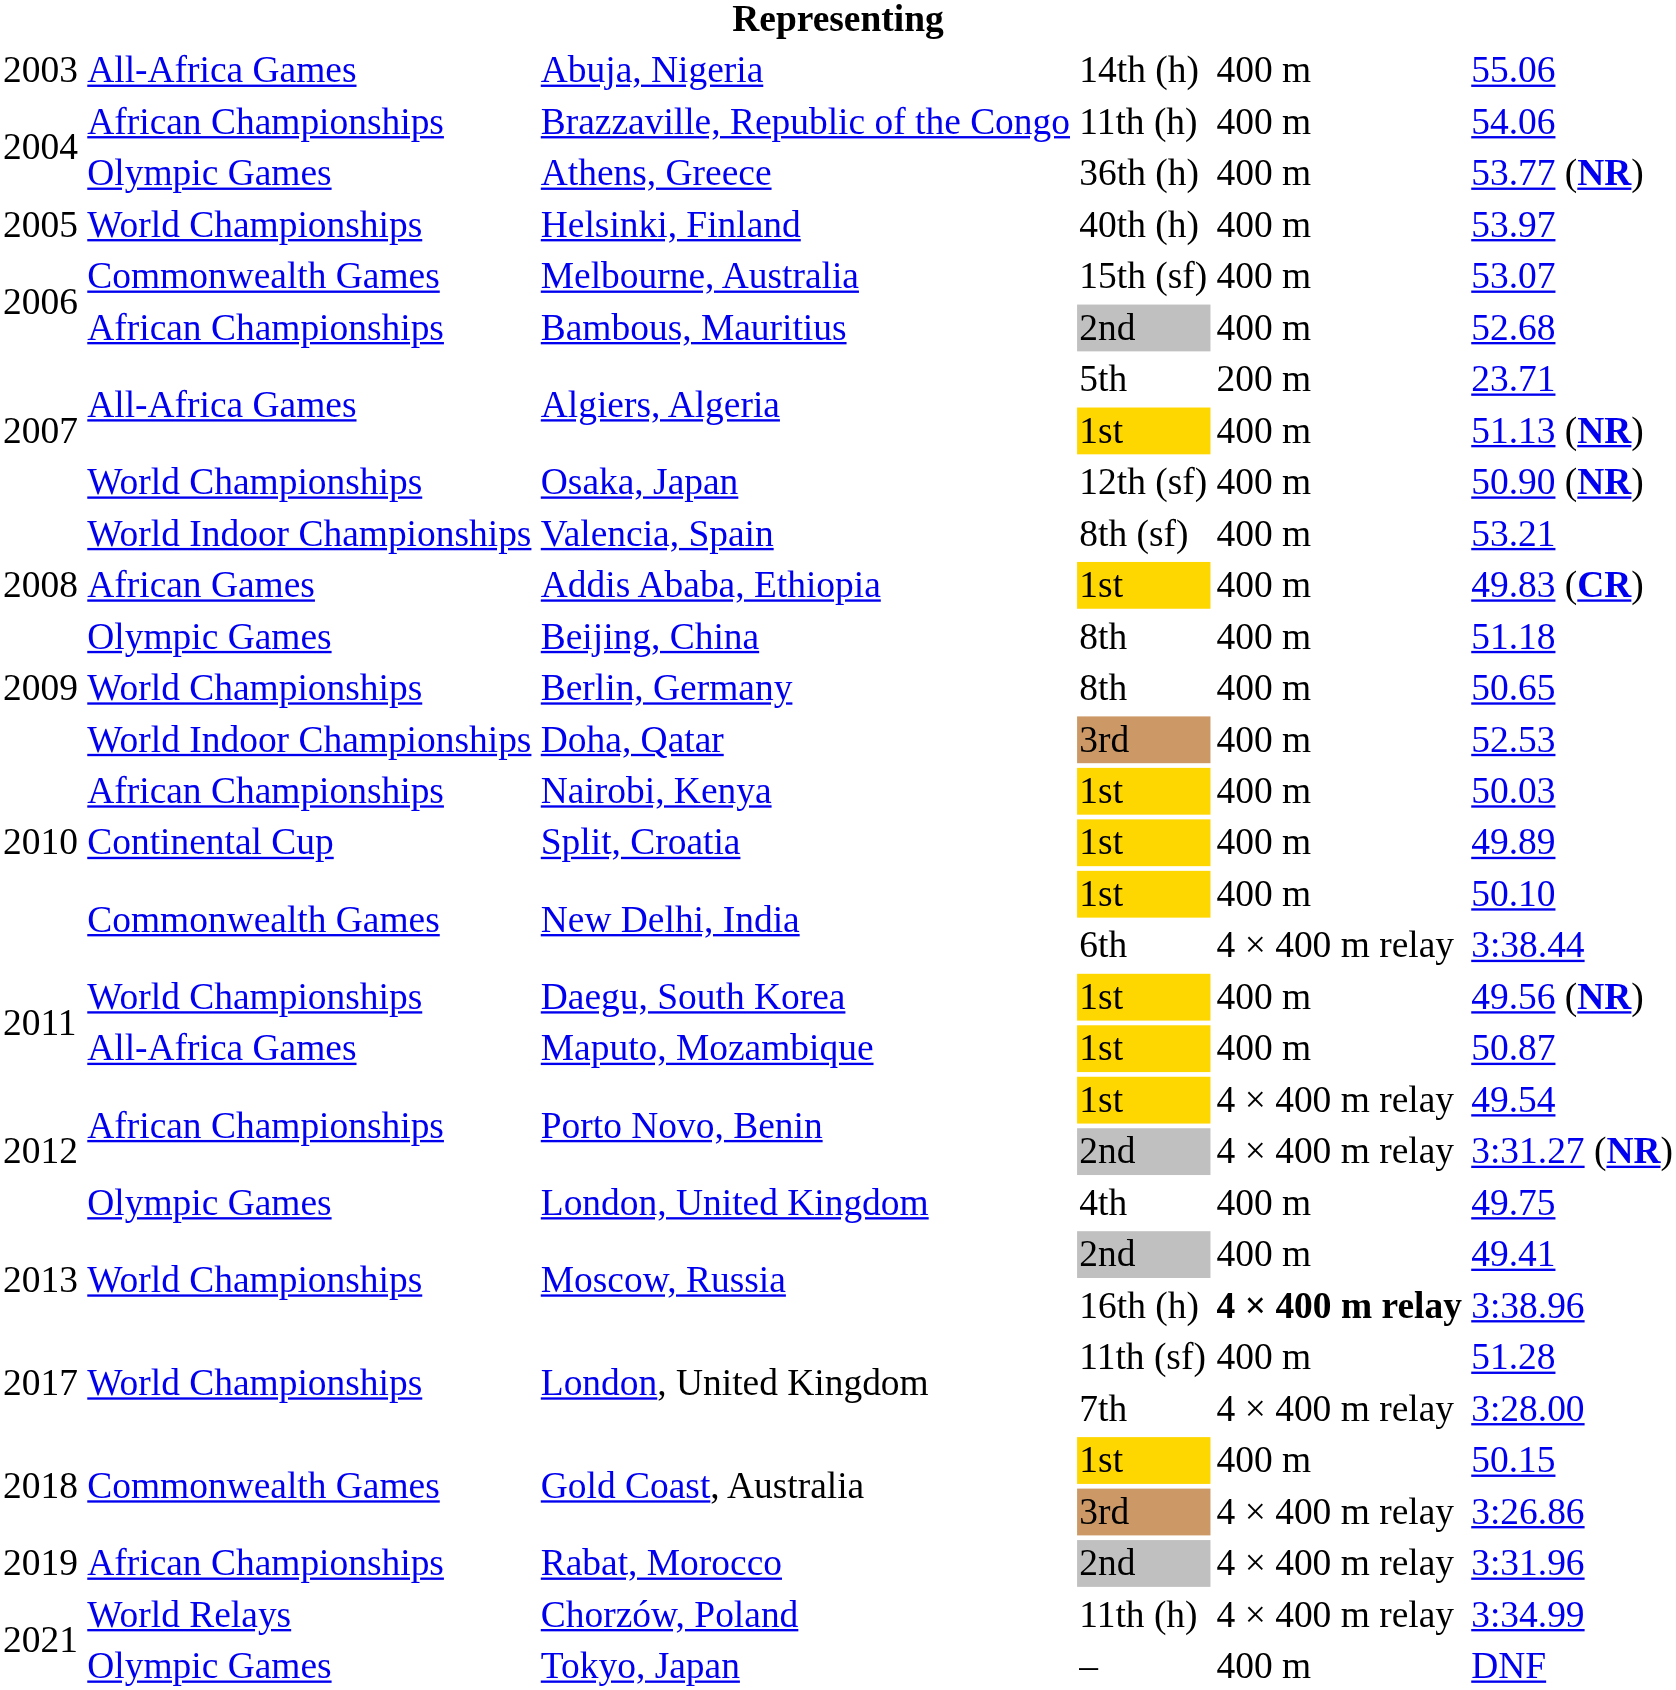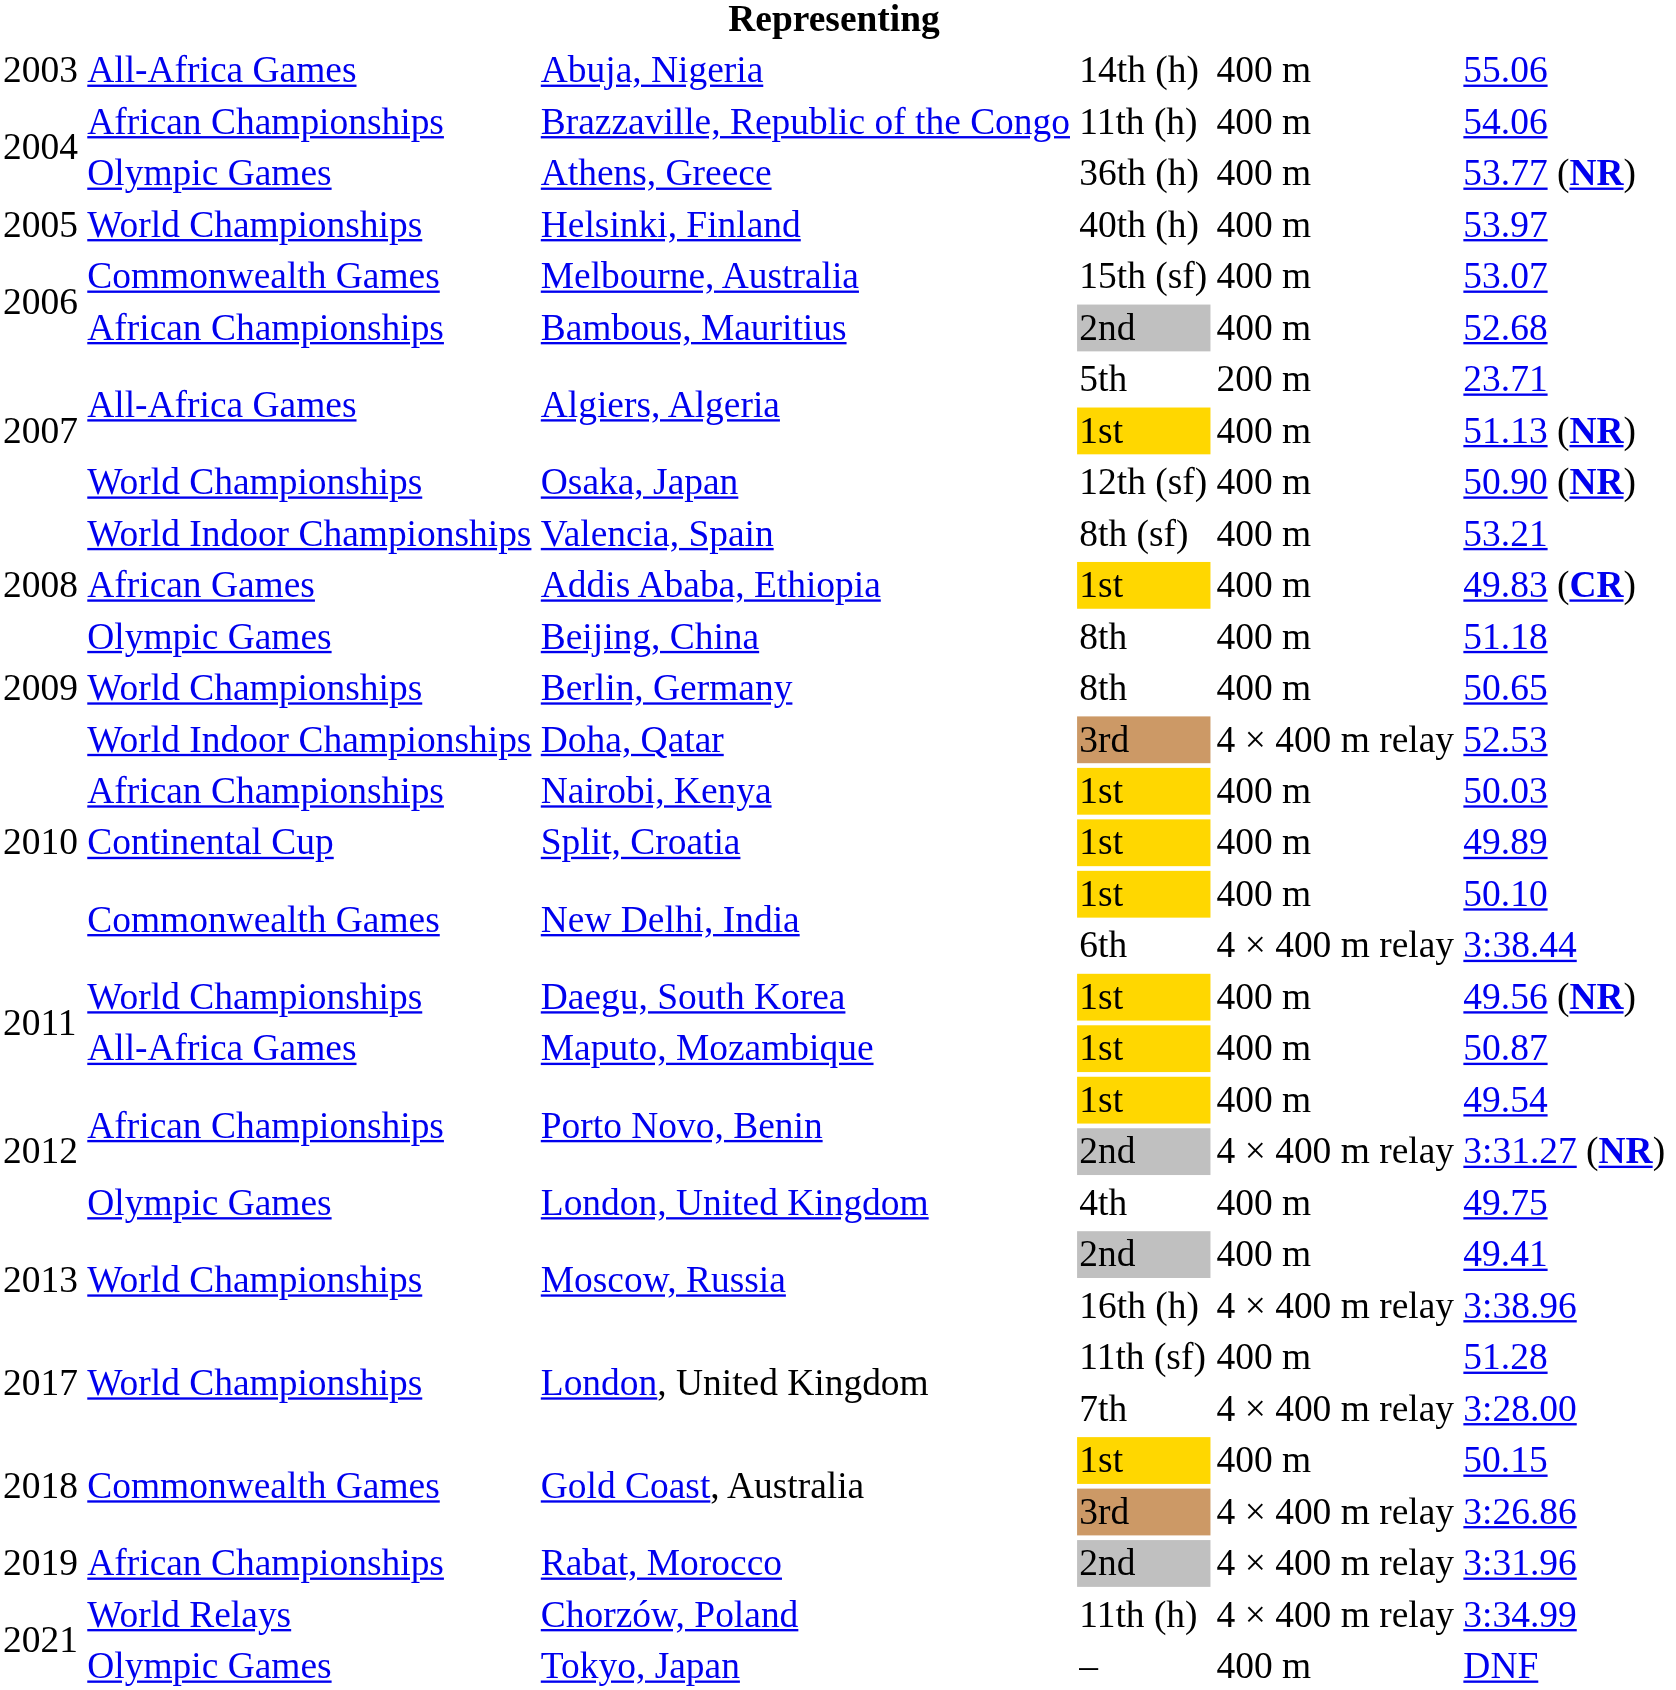Doha, Qatar | column 5: 400 m -> 4 × 400 m relay
Porto Novo, Benin / 1st | column 5: 4 × 400 m relay -> 400 m
Moscow, Russia / 16th (h) | column 5: bold -> normal
